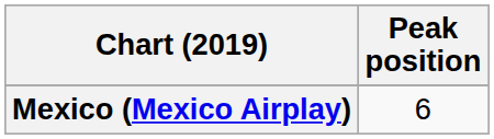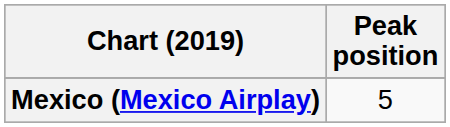Mexico (Mexico Airplay) | Peak position: 6 -> 5
